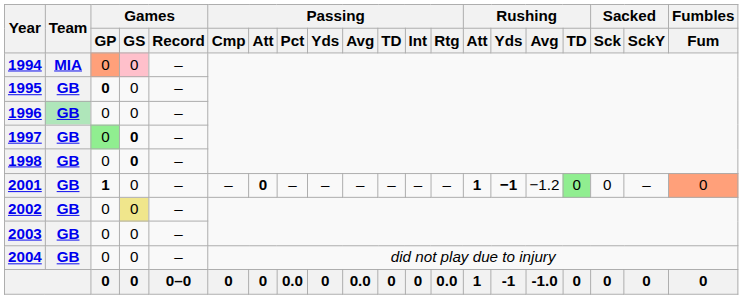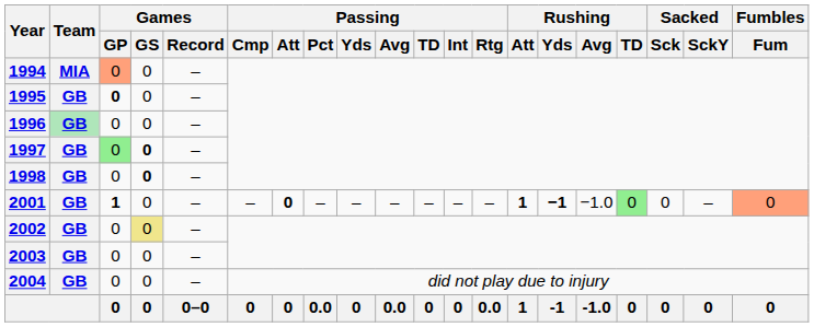1994 | Games / GS: pink background -> no background
2001 | Rushing / Avg: −1.2 -> −1.0
